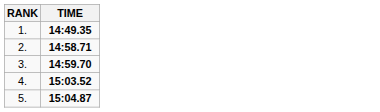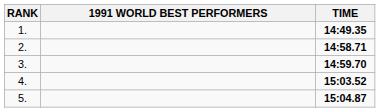+ column: 1991 WORLD BEST PERFORMERS
